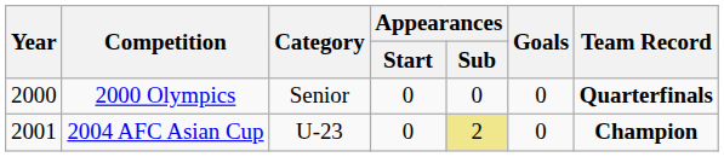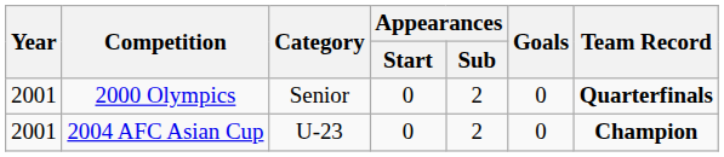2000 Olympics | Year: 2000 -> 2001
2000 Olympics | Appearances / Sub: 0 -> 2
2004 AFC Asian Cup | Appearances / Sub: khaki background -> no background
